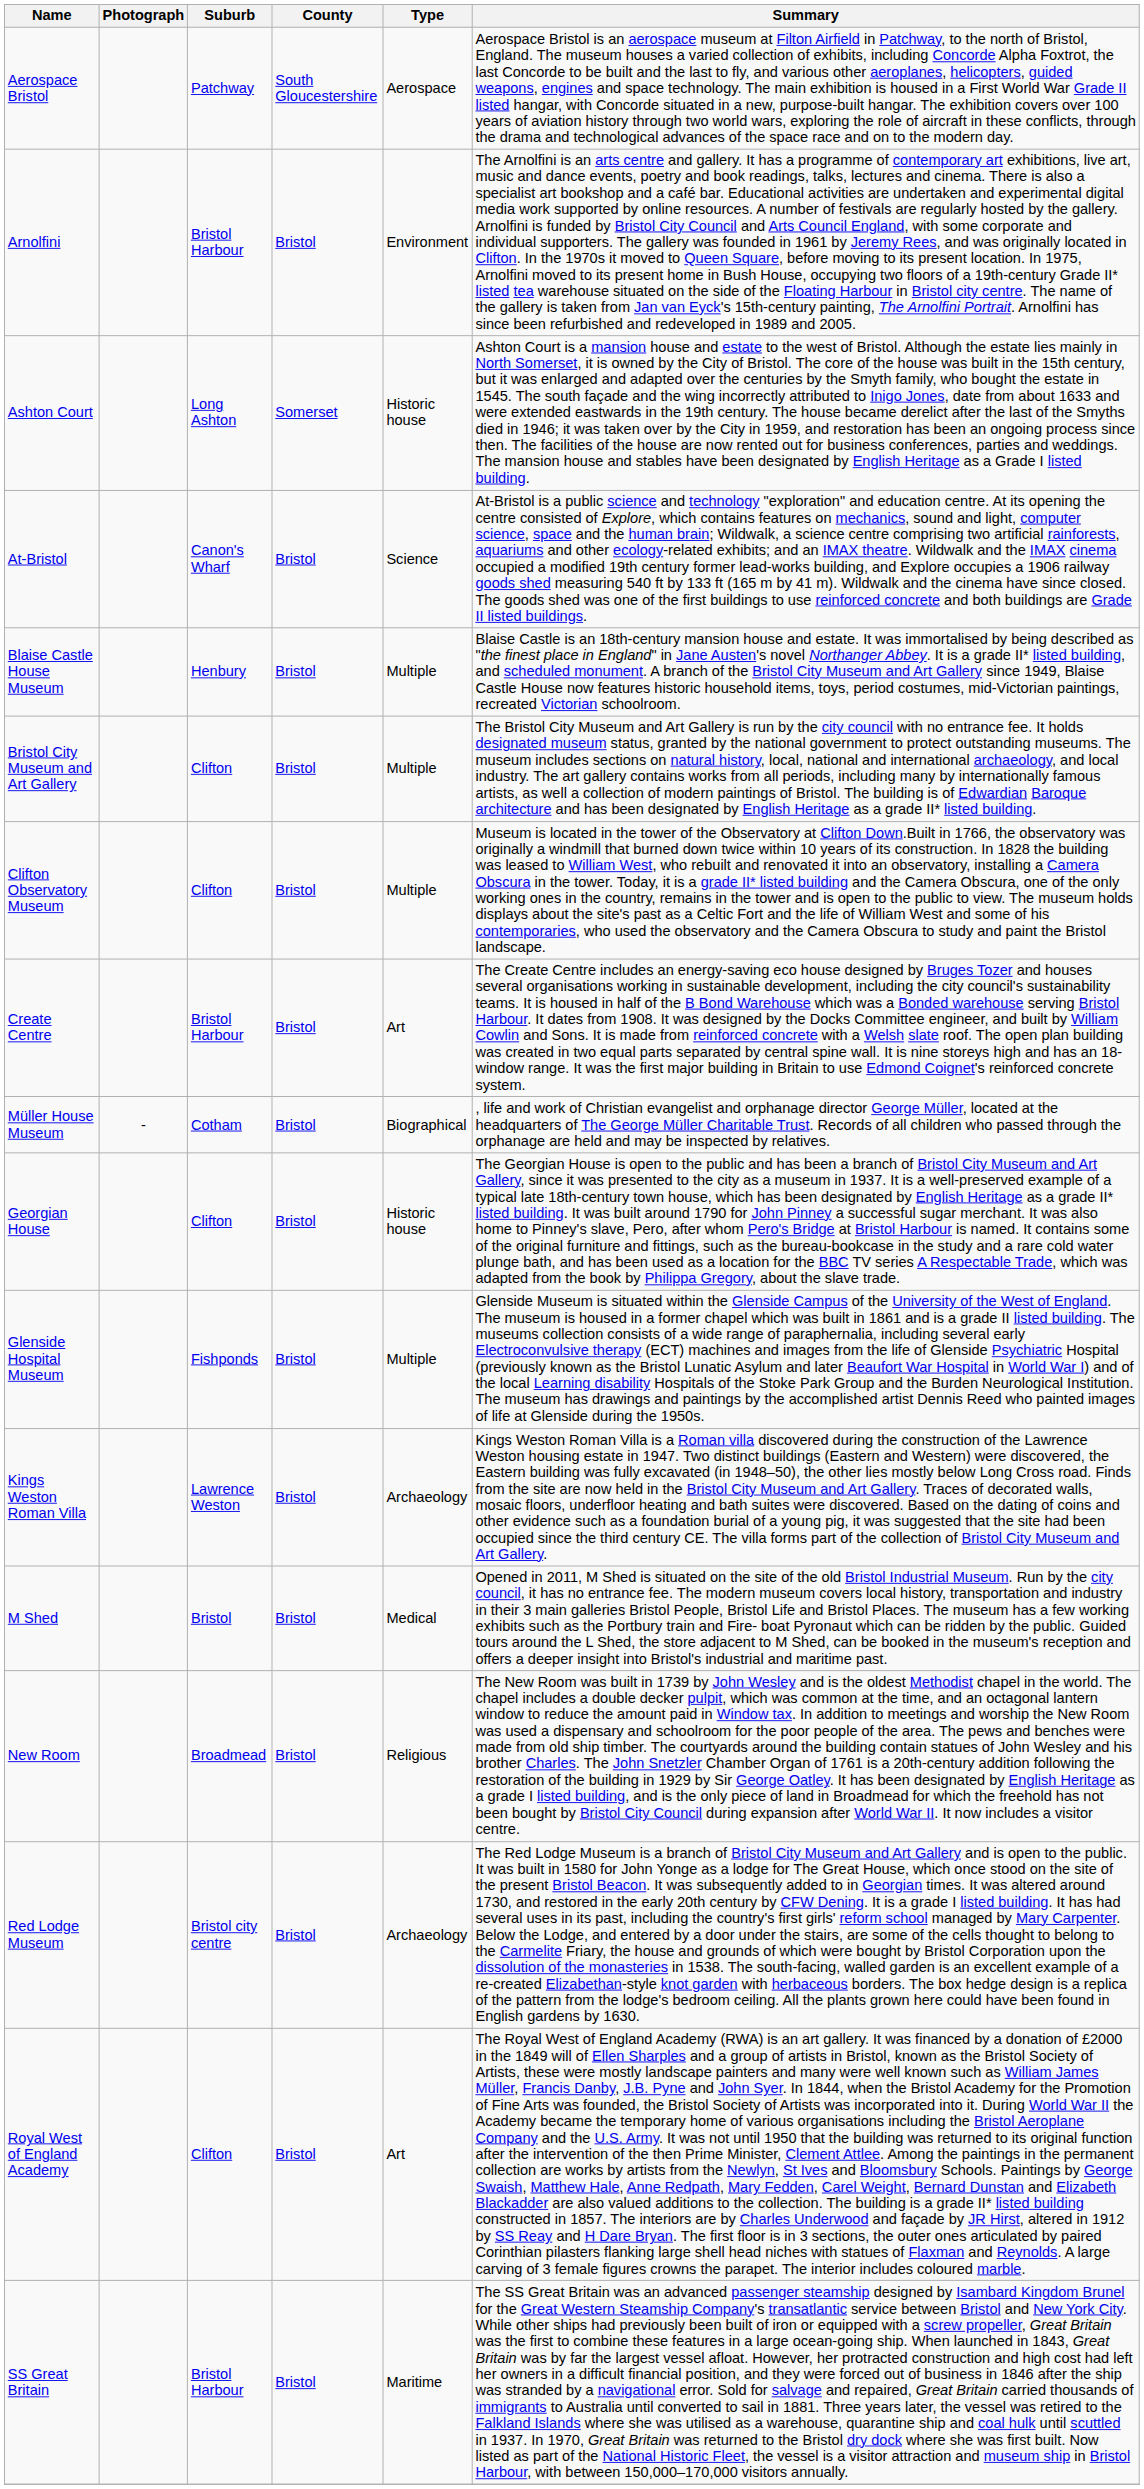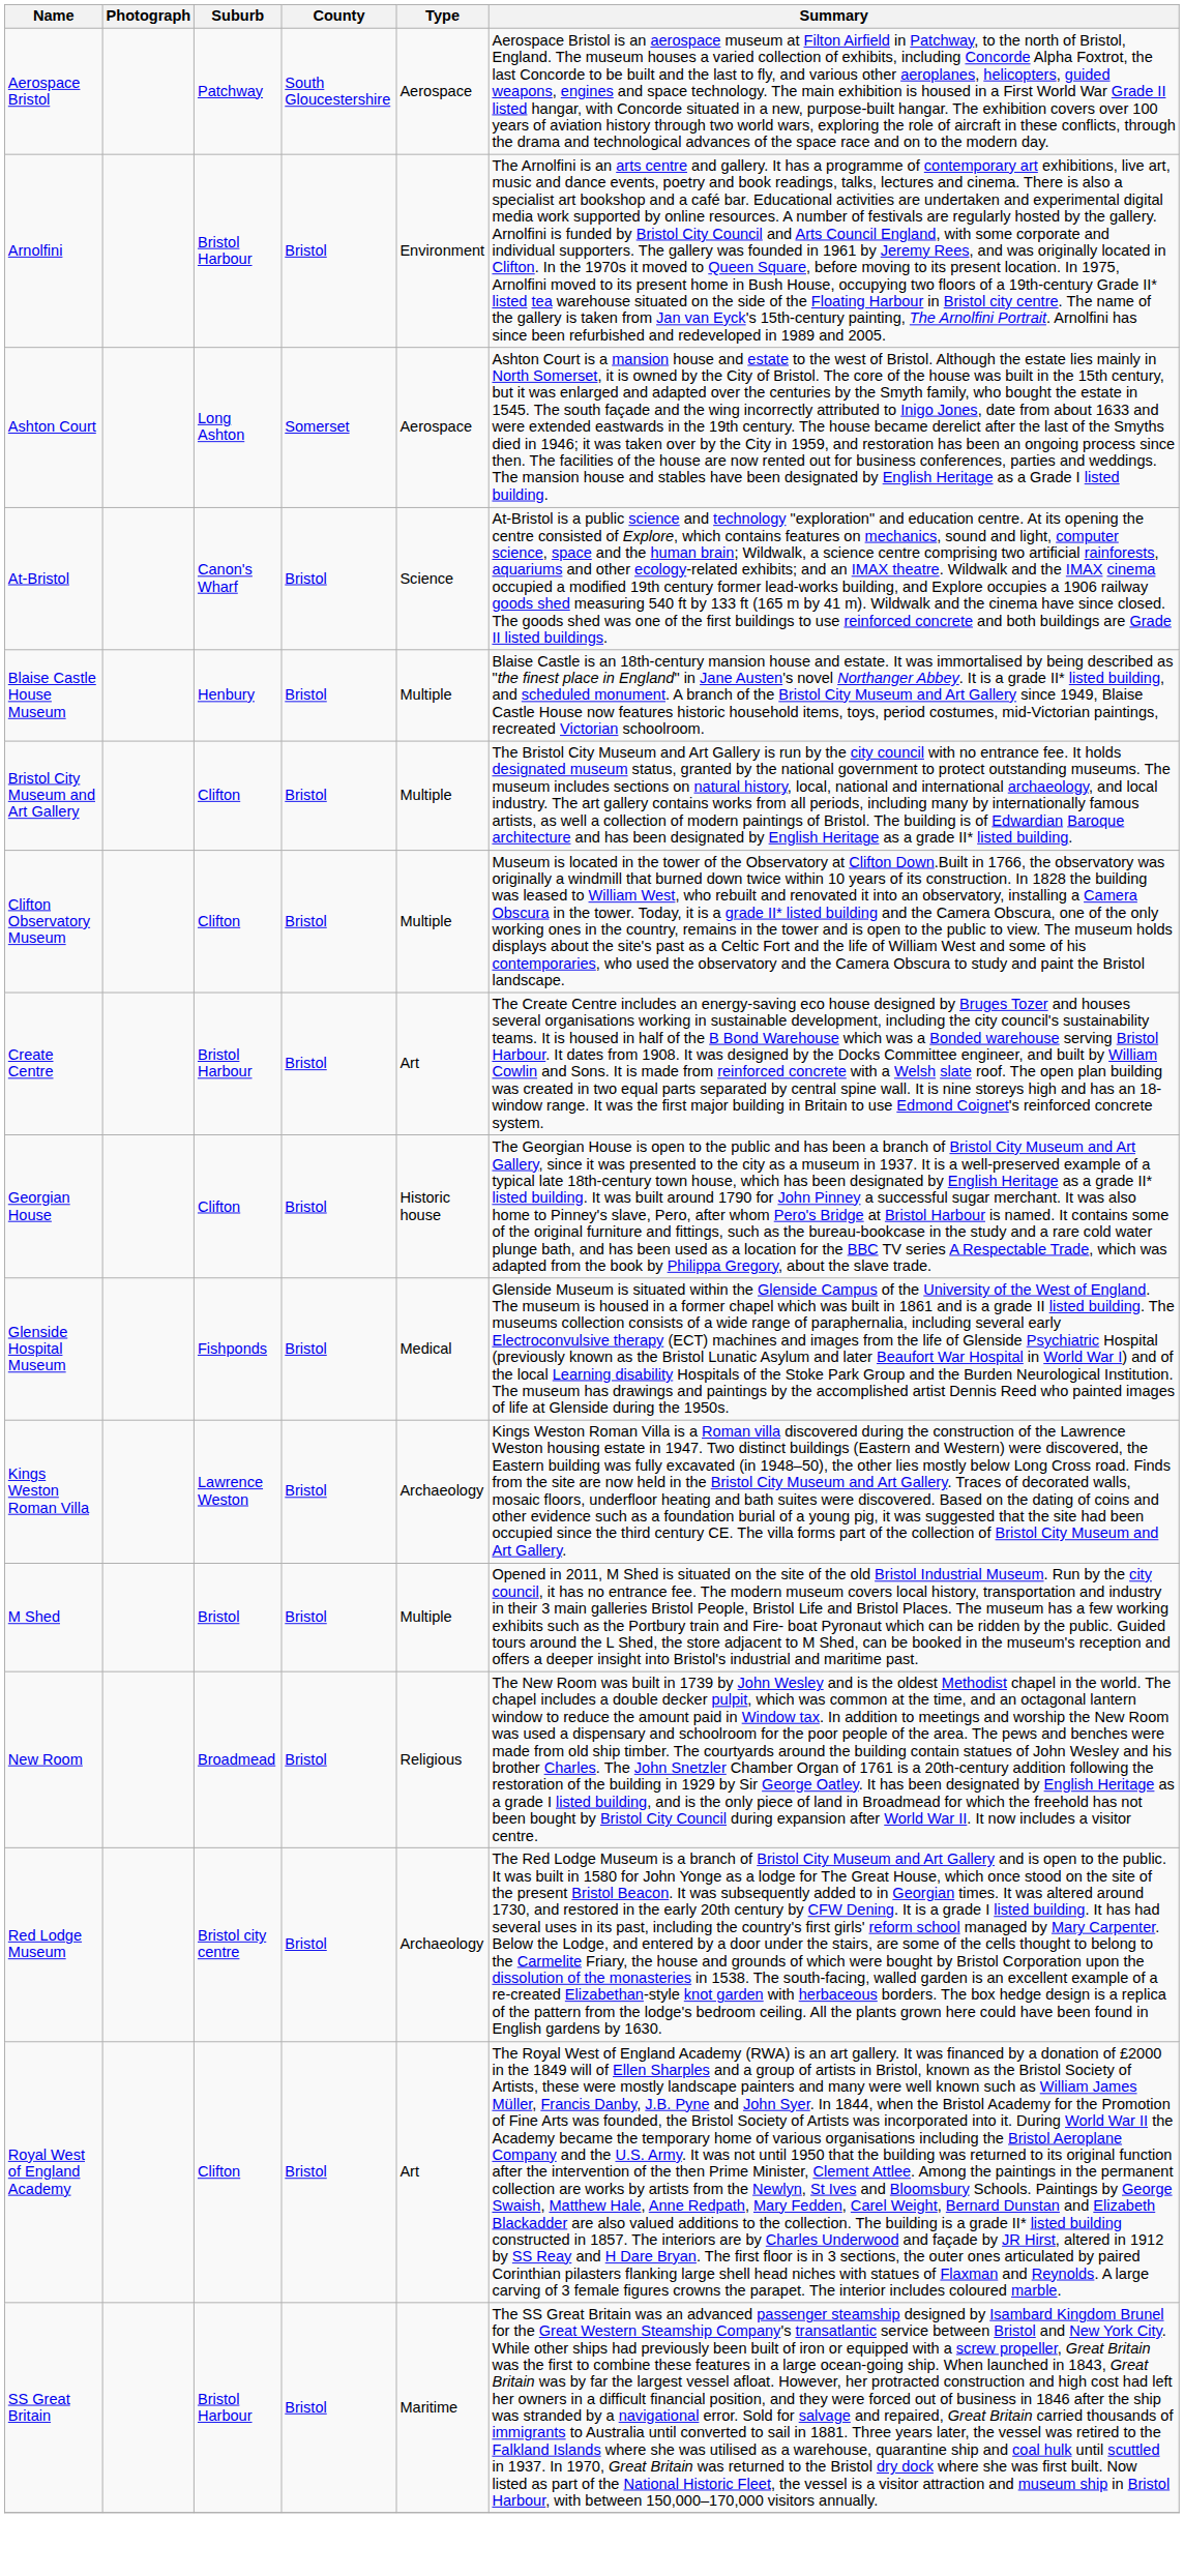Ashton Court | Type: Historic house -> Aerospace
- row: Müller House Museum | - | Cotham | Bristol | Biographical | , life and work of Christian evangelist and orphanage director George Müller, located at the headquarters of The George Müller Charitable Trust. Records of all children who passed through the orphanage are held and may be inspected by relatives.
Glenside Hospital Museum | Type: Multiple -> Medical
M Shed | Type: Medical -> Multiple
